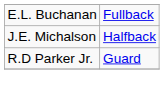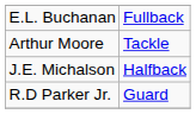+ row: Arthur Moore | Tackle
